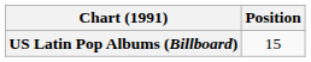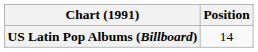US Latin Pop Albums (Billboard) | Position: 15 -> 14
